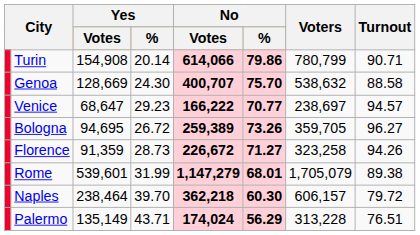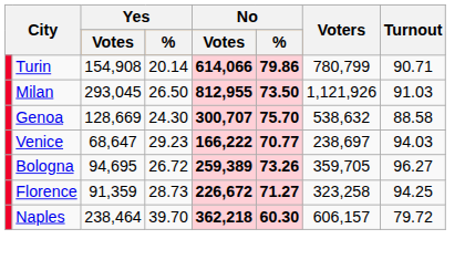+ row: Milan | 293,045 | 26.50 | 812,955 | 73.50 | 1,121,926 | 91.03
Genoa | No / Votes: 400,707 -> 300,707
Venice | Turnout: 94.57 -> 94.03
Florence | Turnout: 94.26 -> 94.25
- row: Rome | 539,601 | 31.99 | 1,147,279 | 68.01 | 1,705,079 | 89.38
- row: Palermo | 135,149 | 43.71 | 174,024 | 56.29 | 313,228 | 76.51
